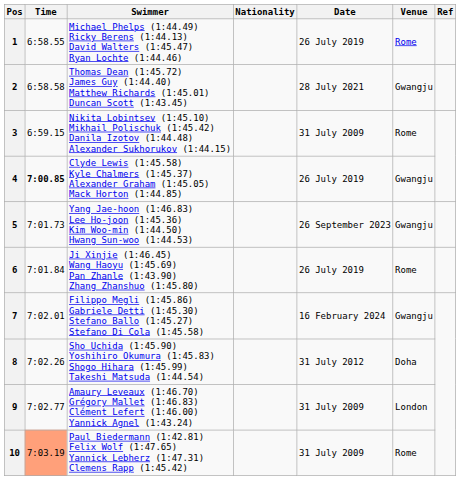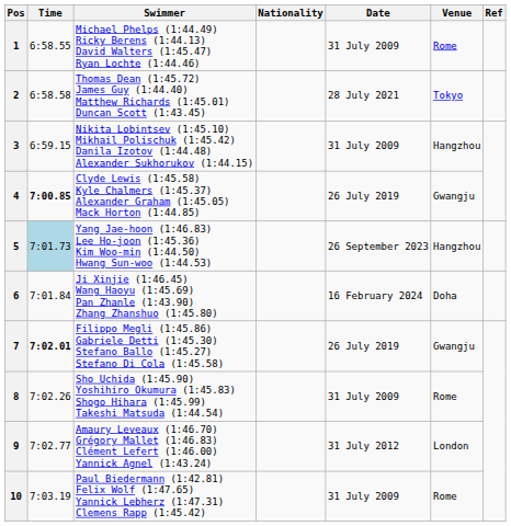1 | Date: 26 July 2019 -> 31 July 2009
2 | Venue: Gwangju -> Tokyo
3 | Venue: Rome -> Hangzhou
5 | Time: no background -> lightblue background
5 | Venue: Gwangju -> Hangzhou
6 | Date: 26 July 2019 -> 16 February 2024
6 | Venue: Rome -> Doha
7 | Time: normal -> bold
7 | Date: 16 February 2024 -> 26 July 2019
8 | Date: 31 July 2012 -> 31 July 2009
8 | Venue: Doha -> Rome
9 | Date: 31 July 2009 -> 31 July 2012
10 | Time: lightsalmon background -> no background
